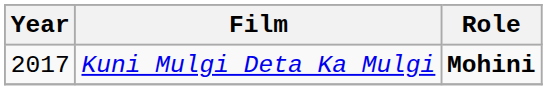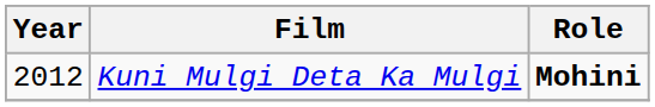Kuni Mulgi Deta Ka Mulgi | Year: 2017 -> 2012
